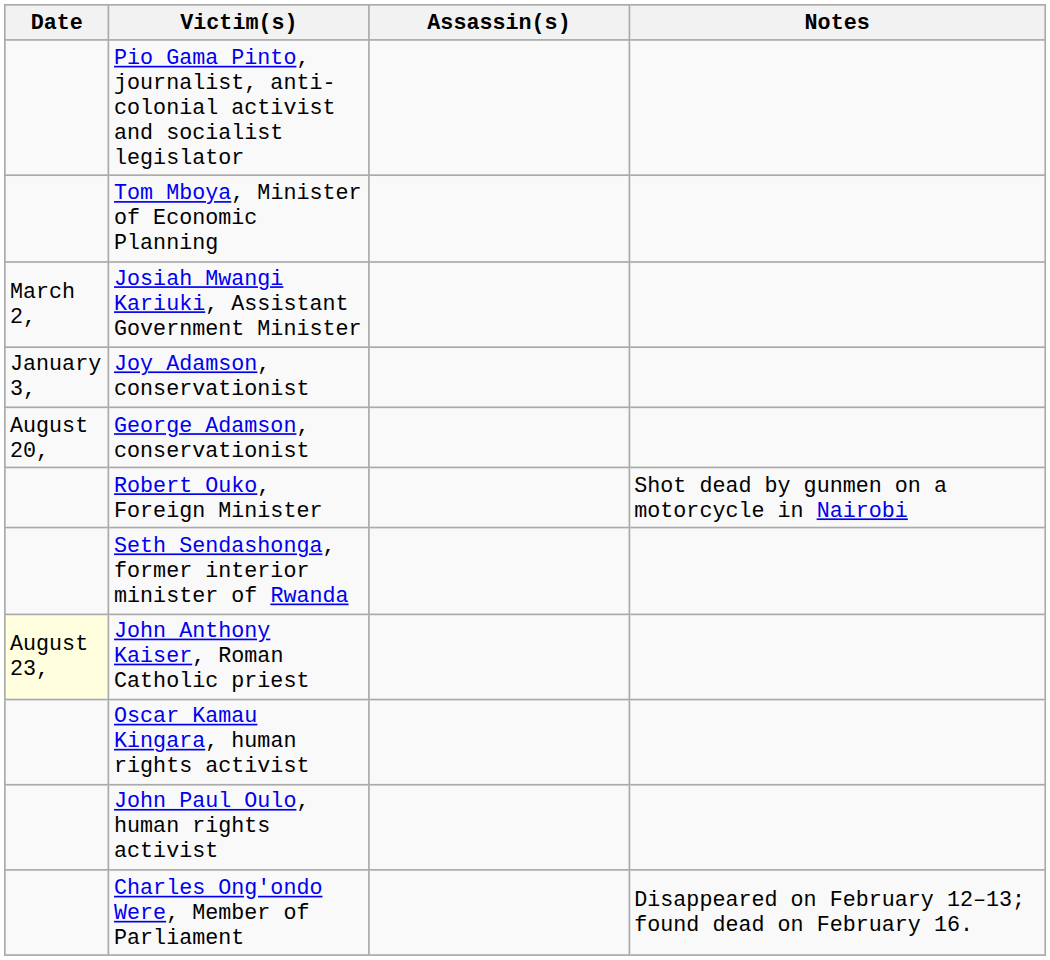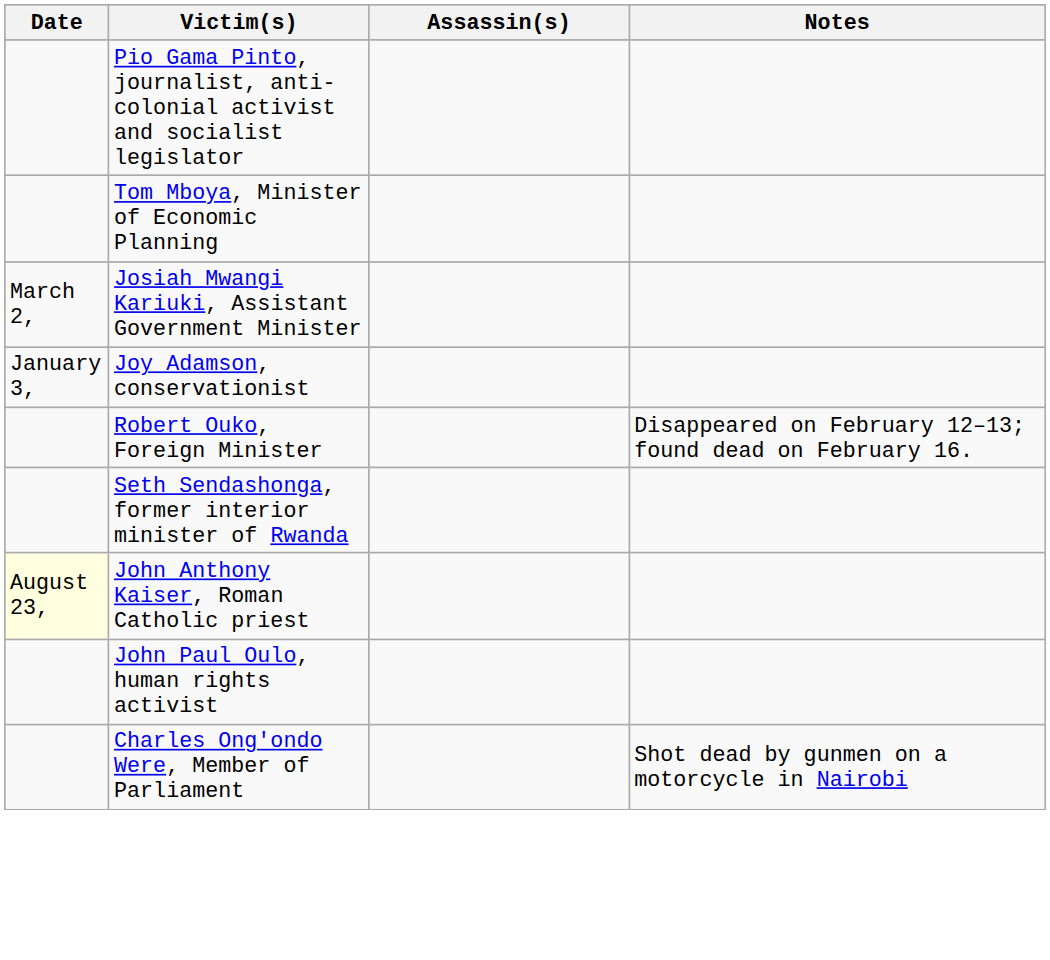- row: August 20, | George Adamson, conservationist
Robert Ouko, Foreign Minister | Notes: Shot dead by gunmen on a motorcycle in Nairobi -> Disappeared on February 12–13; found dead on February 16.
- row: Oscar Kamau Kingara, human rights activist
Charles Ong'ondo Were, Member of Parliament | Notes: Disappeared on February 12–13; found dead on February 16. -> Shot dead by gunmen on a motorcycle in Nairobi
